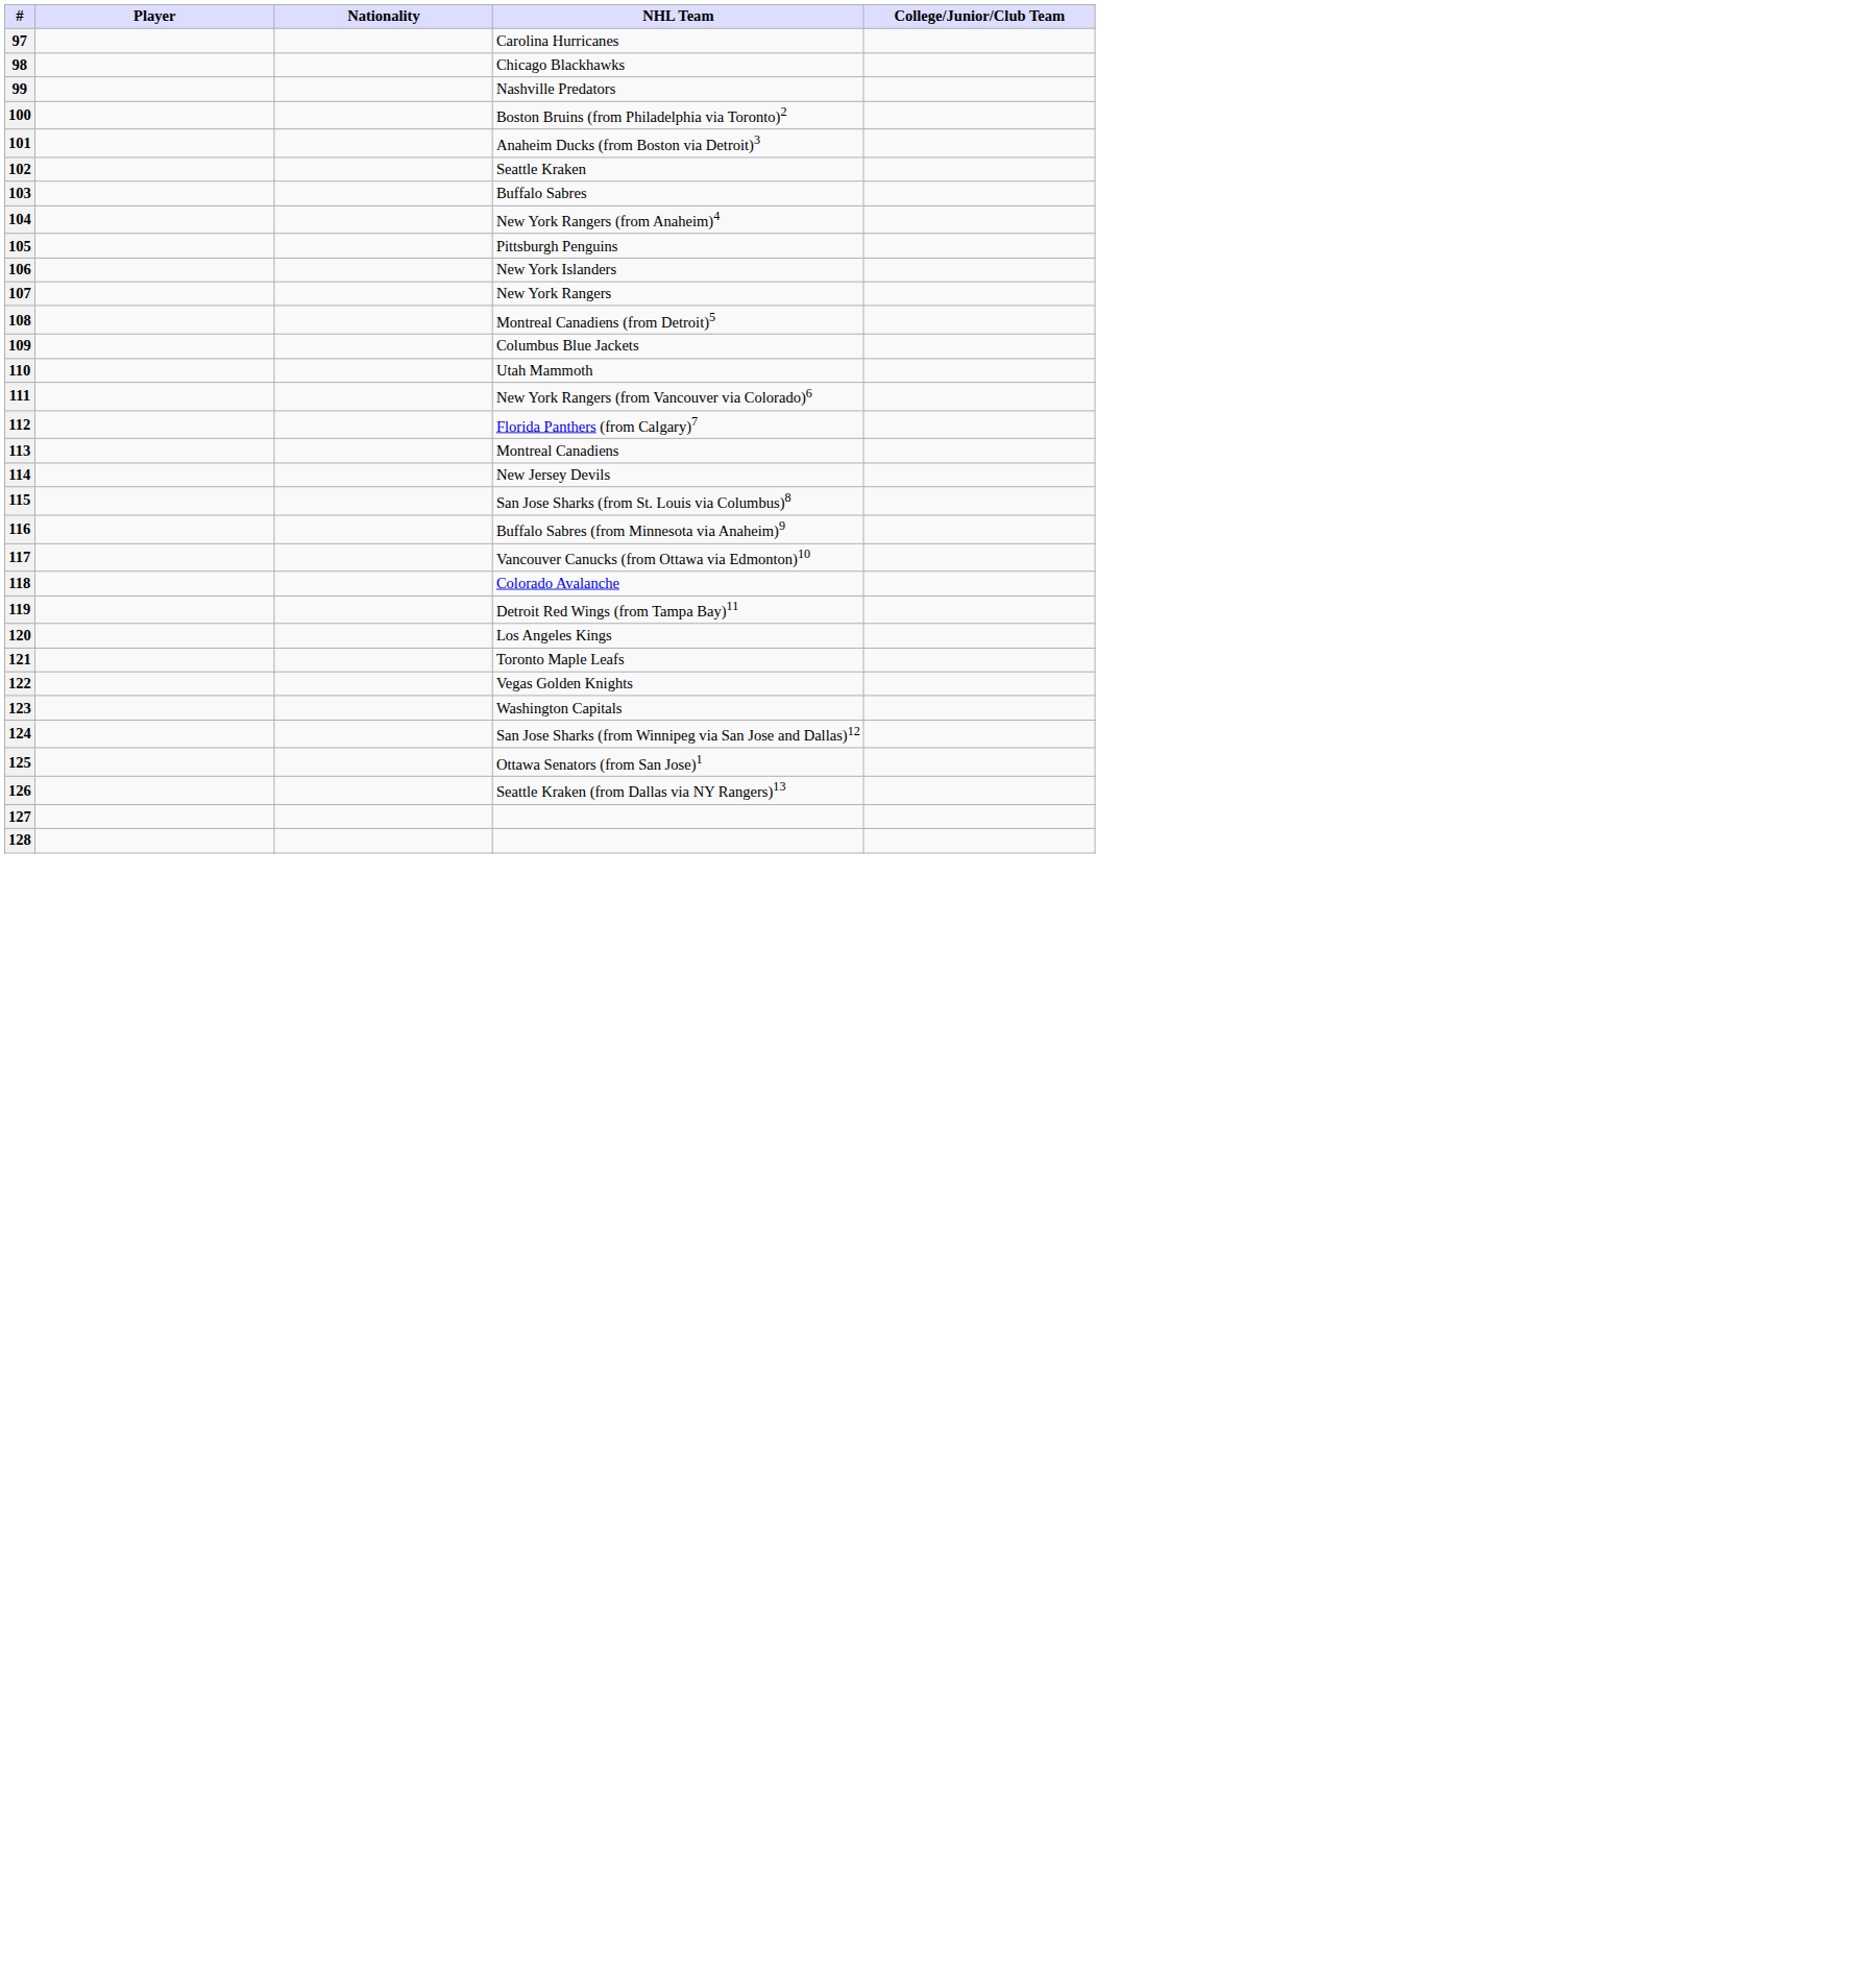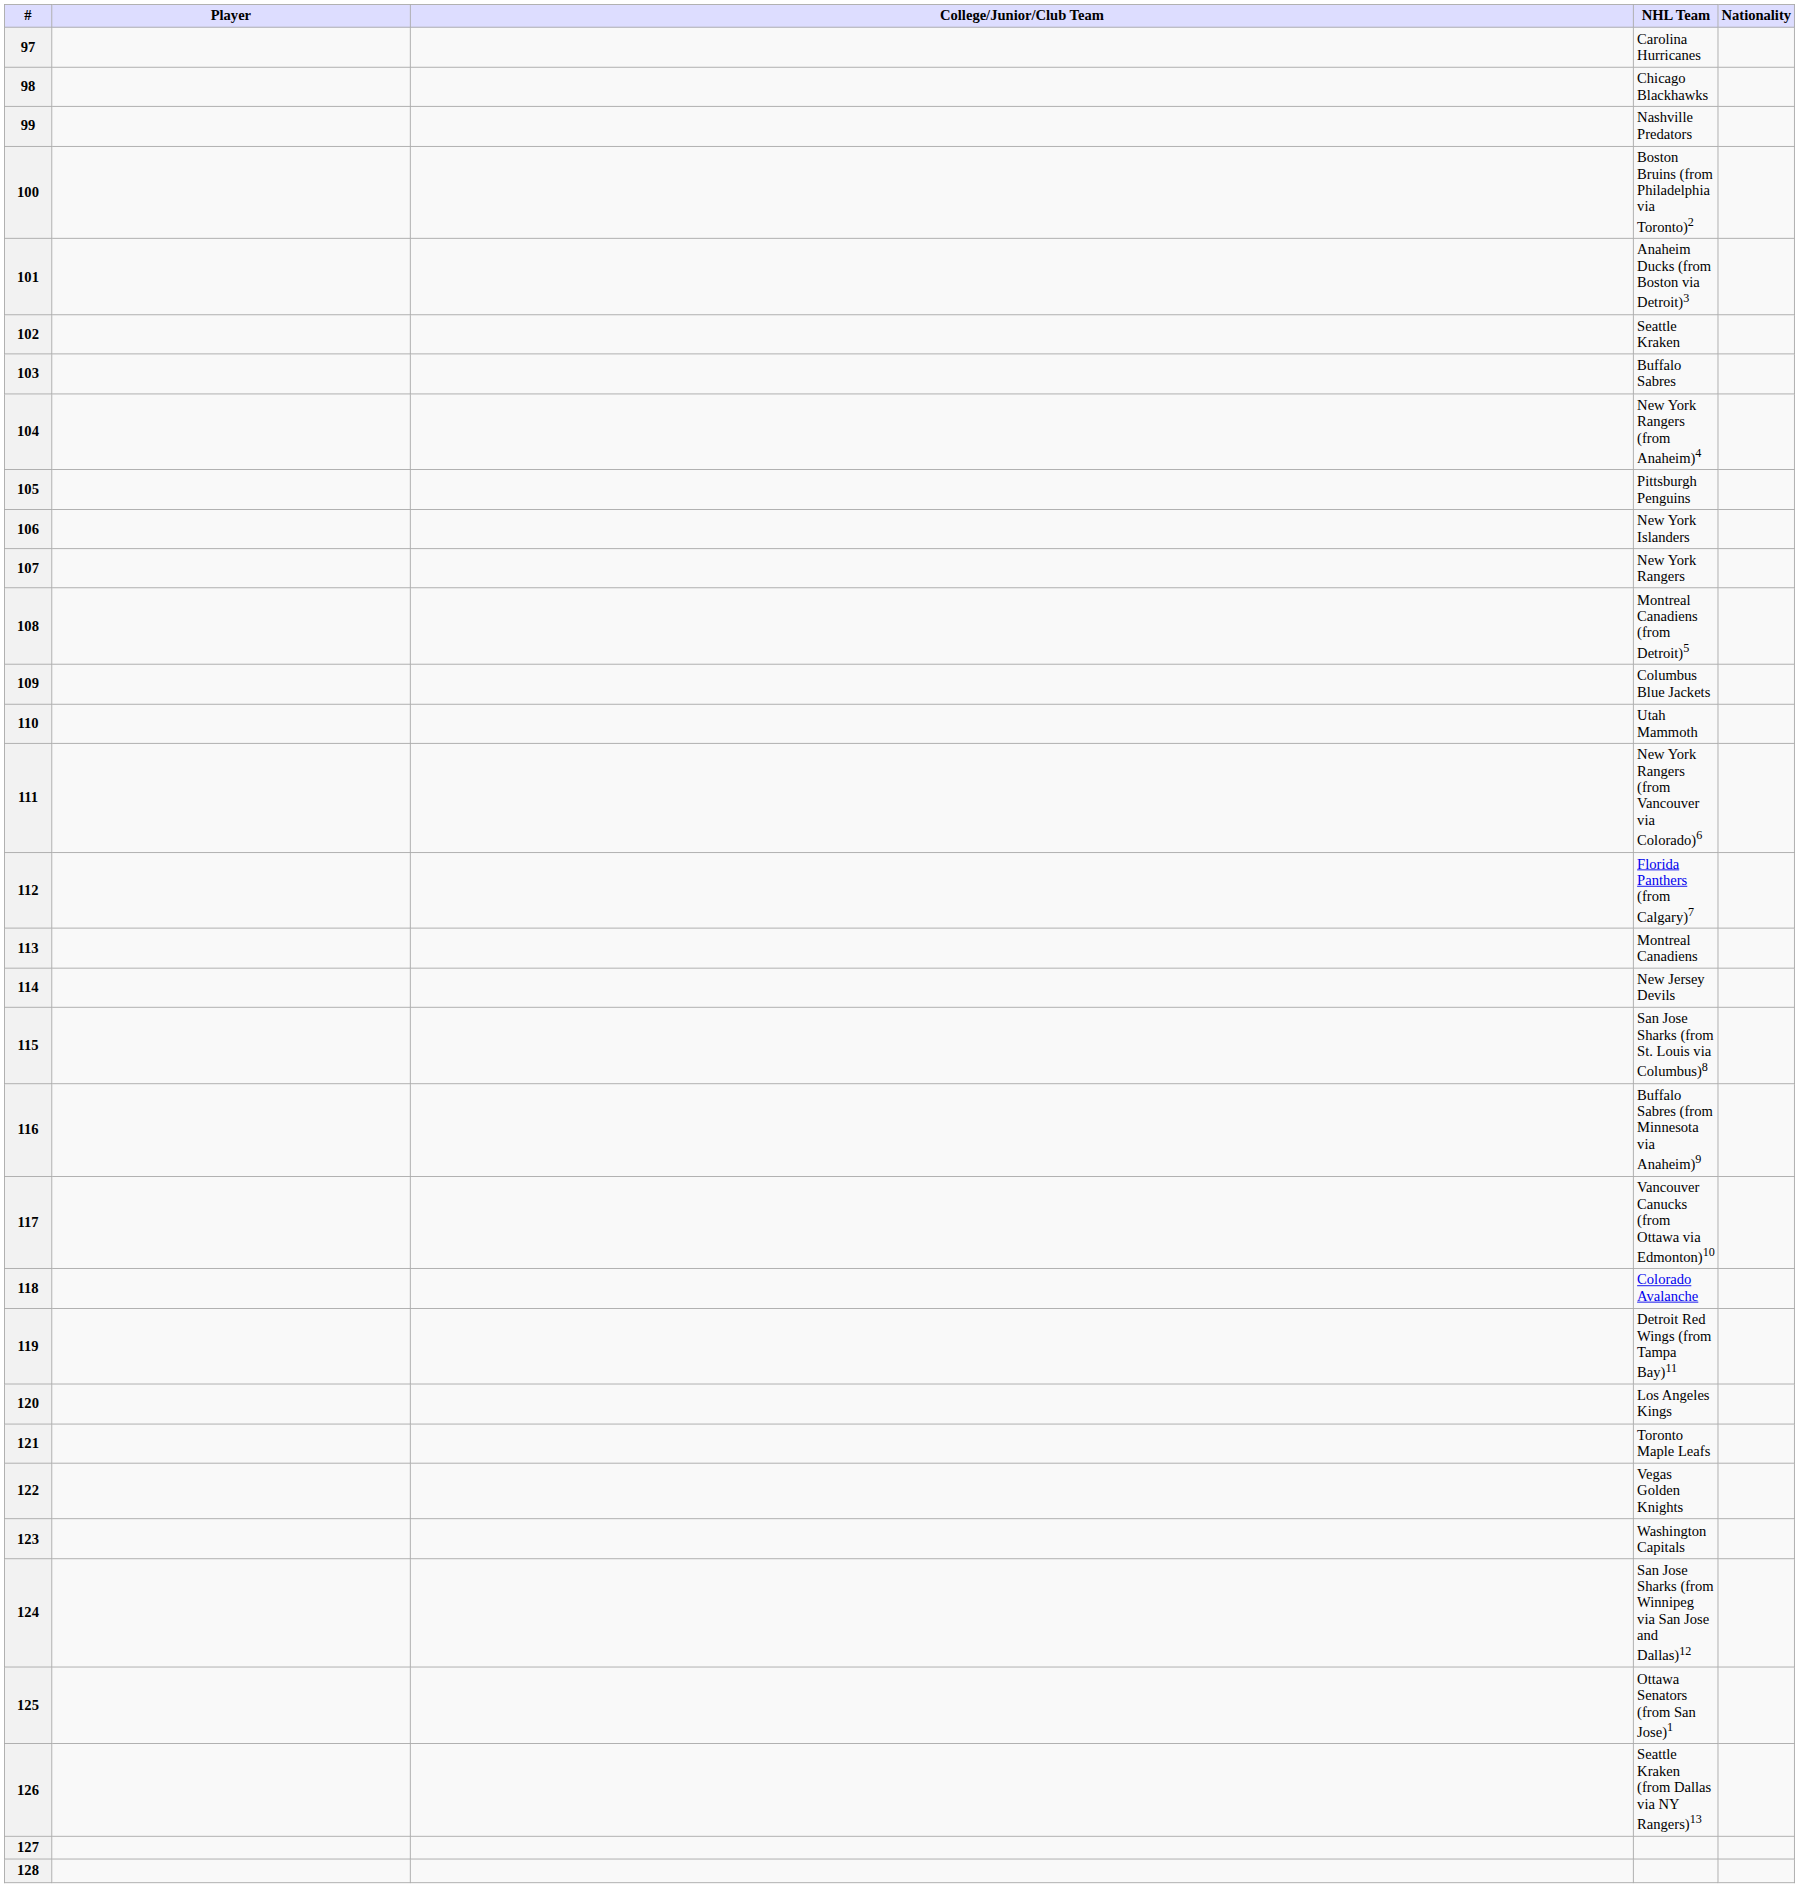columns swapped: Nationality <-> College/Junior/Club Team
